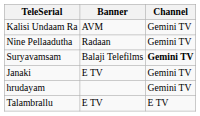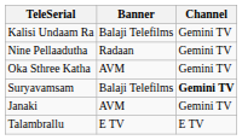Kalisi Undaam Ra | Banner: AVM -> Balaji Telefilms
+ row: Oka Sthree Katha | AVM | Gemini TV
Janaki | Banner: E TV -> AVM
- row: hrudayam | Gemini TV
